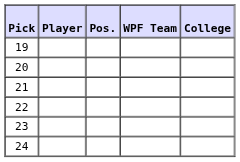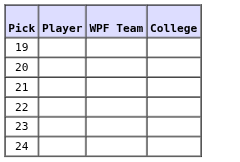- column: Pos.
